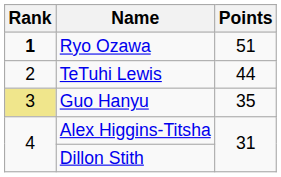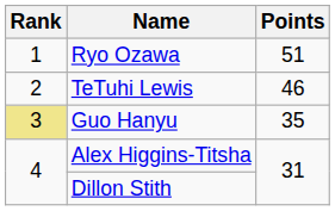Ryo Ozawa | Rank: bold -> normal
TeTuhi Lewis | Points: 44 -> 46
